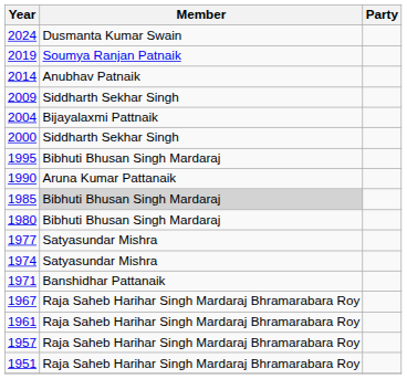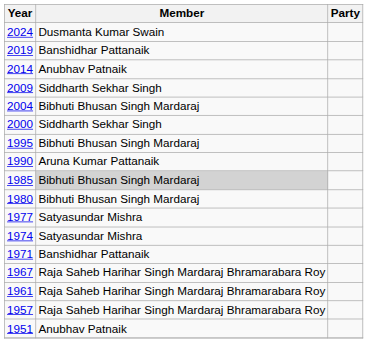2019 | Member: Soumya Ranjan Patnaik -> Banshidhar Pattanaik
2004 | Member: Bijayalaxmi Pattnaik -> Bibhuti Bhusan Singh Mardaraj
1951 | Member: Raja Saheb Harihar Singh Mardaraj Bhramarabara Roy -> Anubhav Patnaik
